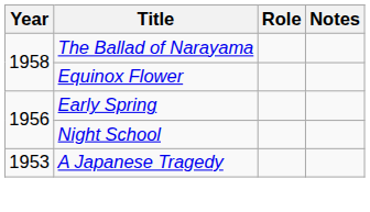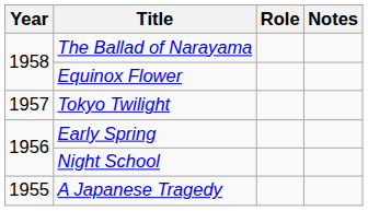+ row: 1957 | Tokyo Twilight
A Japanese Tragedy | Year: 1953 -> 1955
